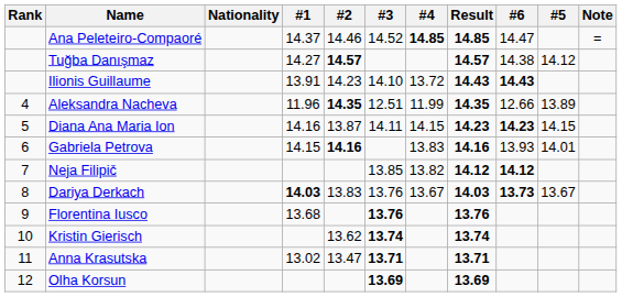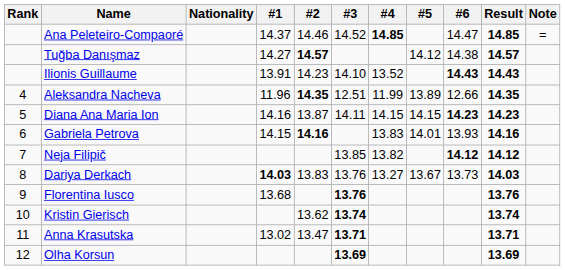columns swapped: #5 <-> Result
Ilionis Guillaume | #4: 13.72 -> 13.52
Dariya Derkach | #4: 13.67 -> 13.27
Dariya Derkach | #6: bold -> normal
